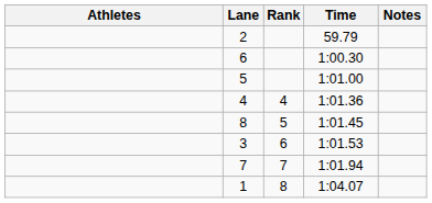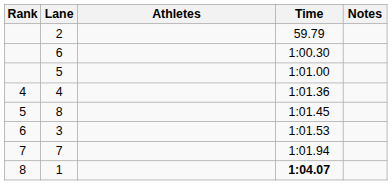columns swapped: Rank <-> Athletes
1 | Time: normal -> bold
